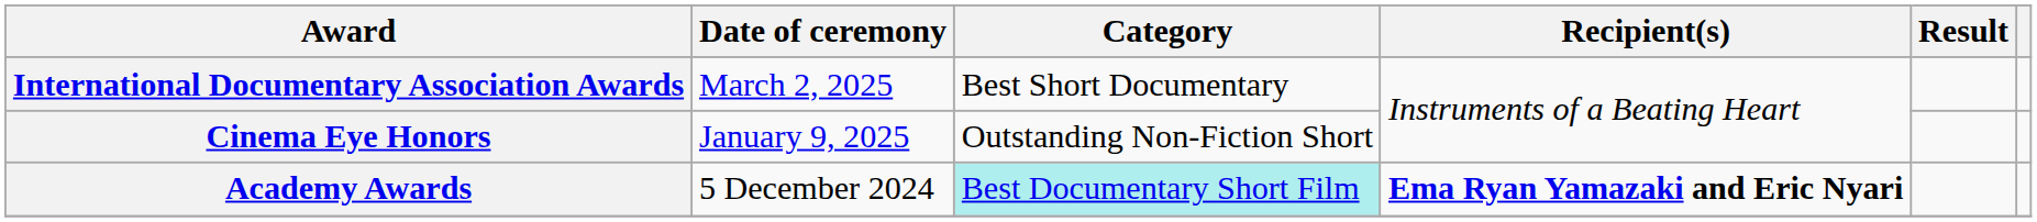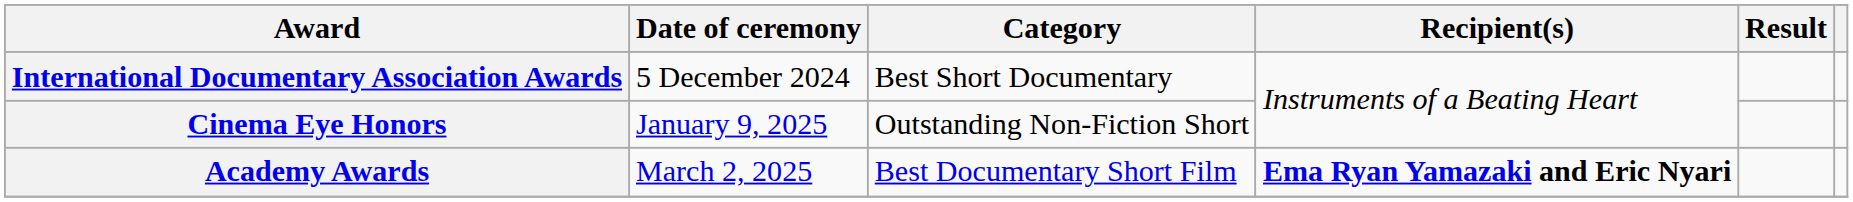International Documentary Association Awards | Date of ceremony: March 2, 2025 -> 5 December 2024
Academy Awards | Date of ceremony: 5 December 2024 -> March 2, 2025
Academy Awards | Category: paleturquoise background -> no background
